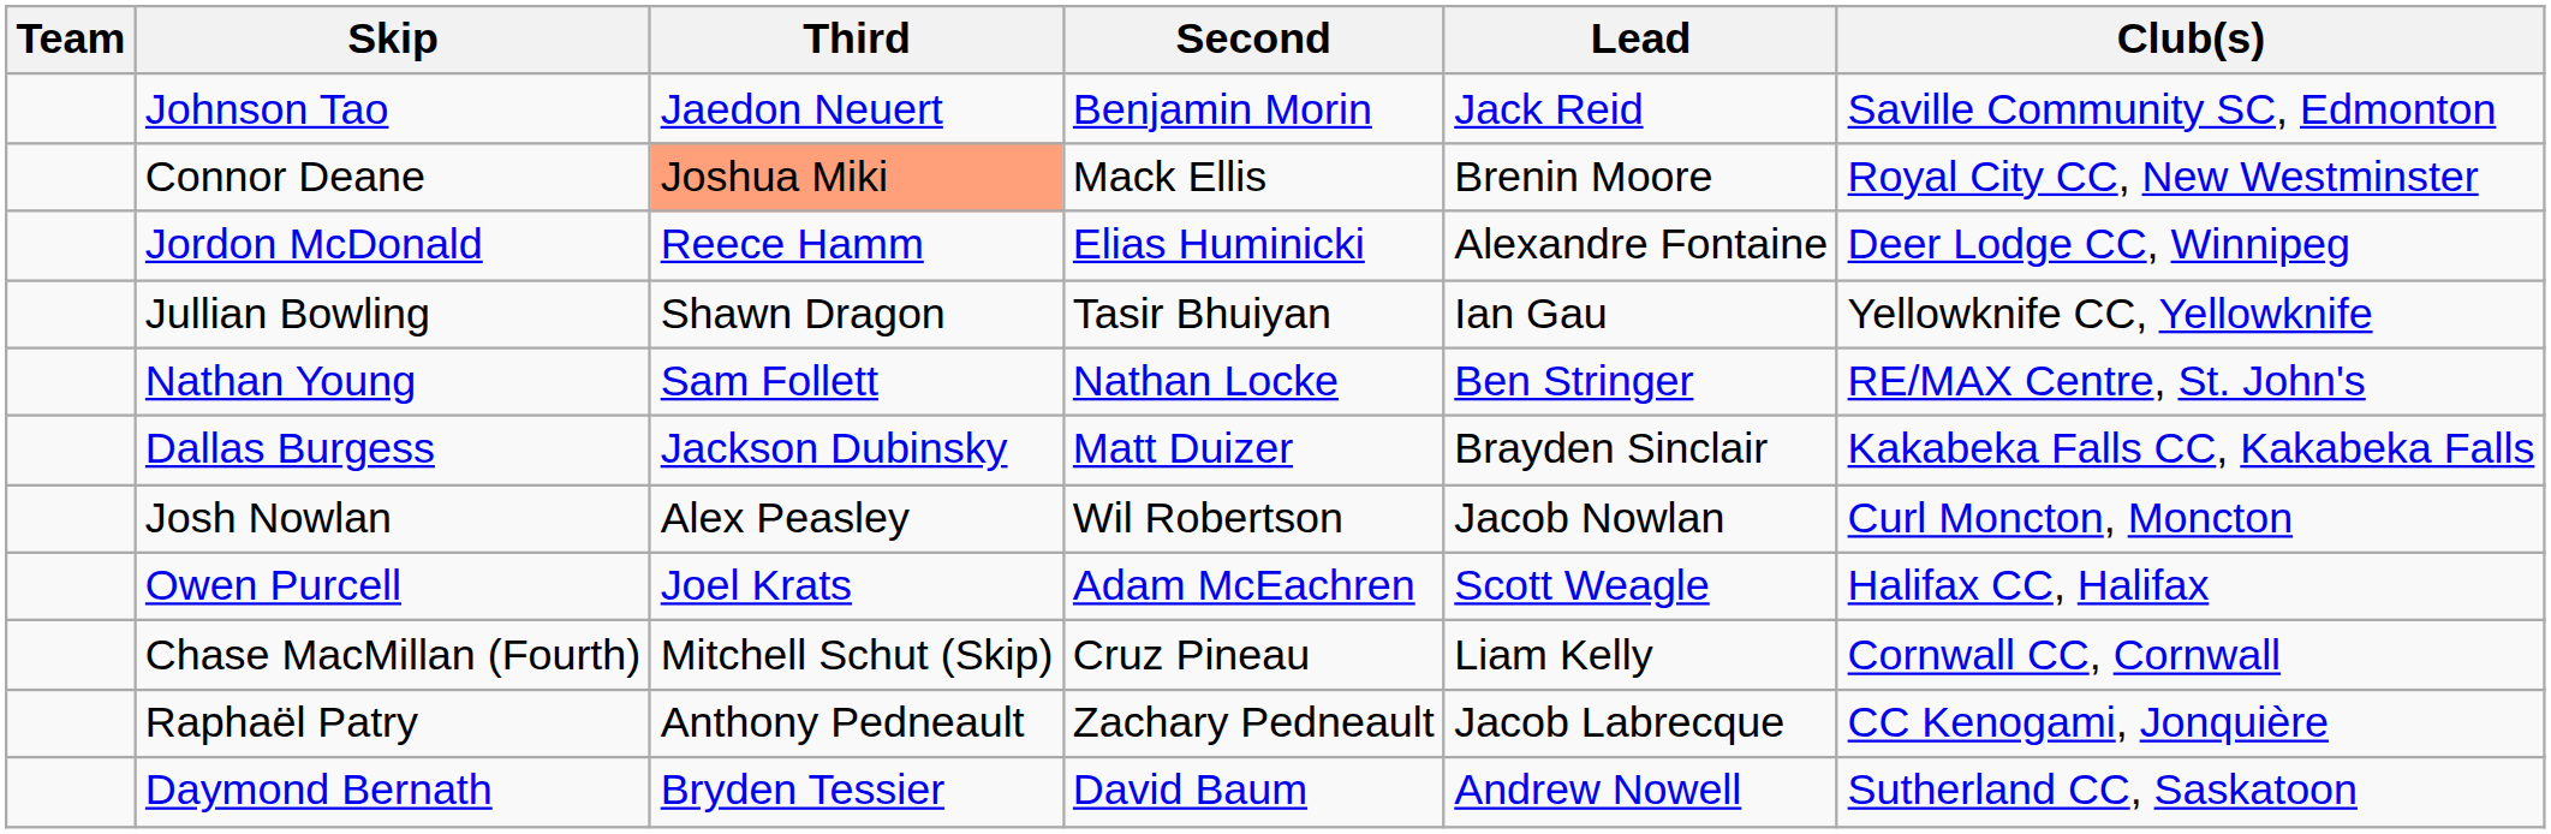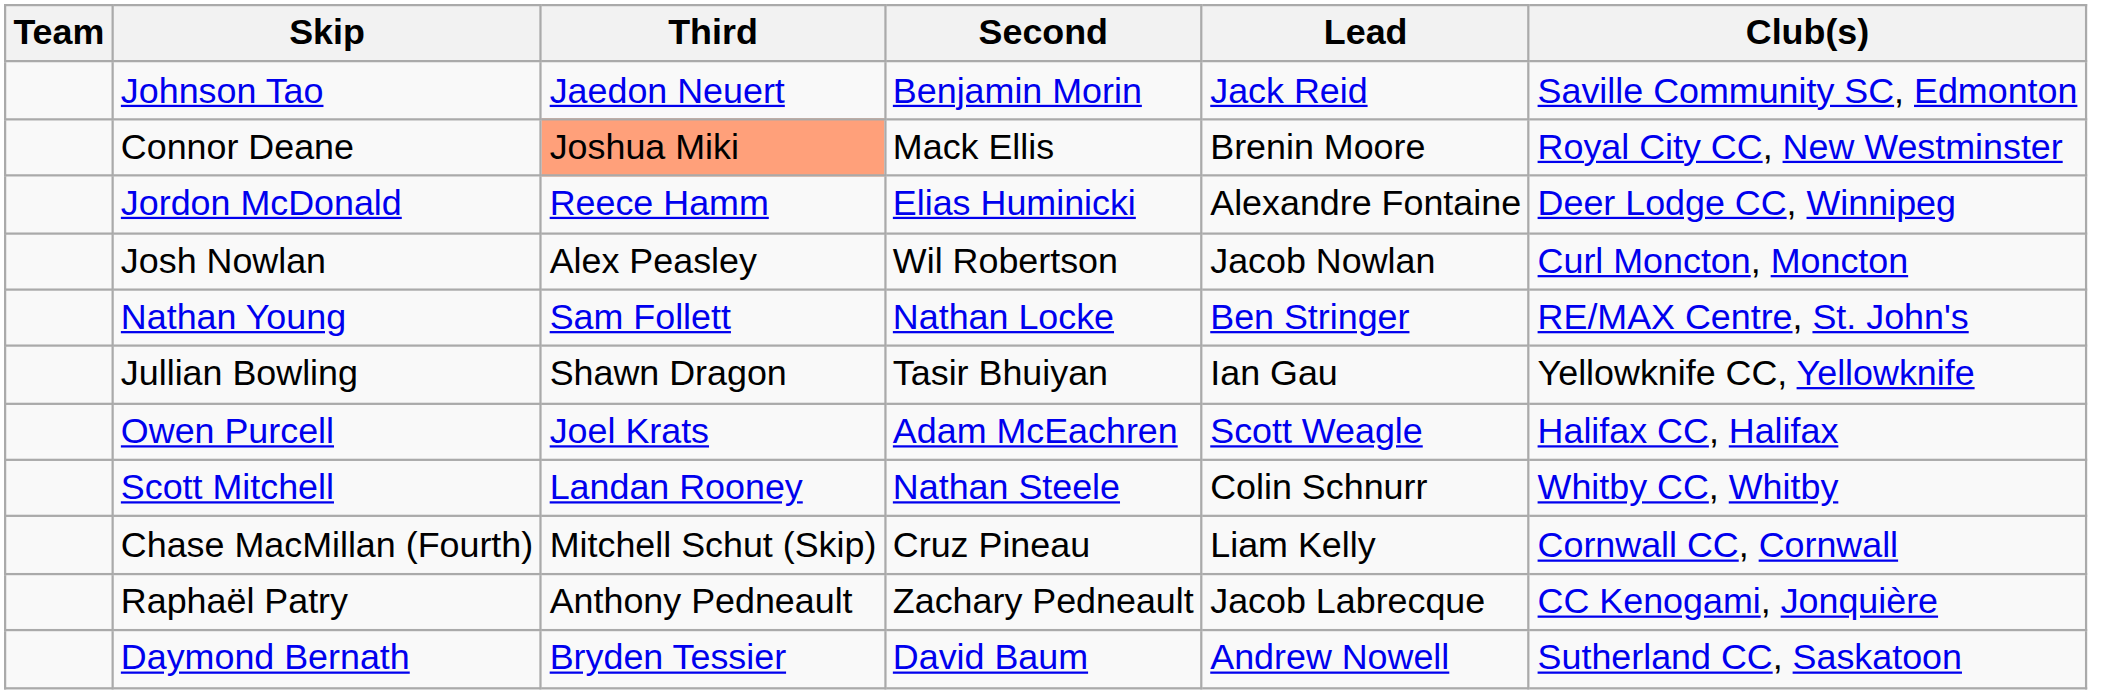rows swapped: Josh Nowlan <-> Jullian Bowling
- row: Dallas Burgess | Jackson Dubinsky | Matt Duizer | Brayden Sinclair | Kakabeka Falls CC, Kakabeka Falls
+ row: Scott Mitchell | Landan Rooney | Nathan Steele | Colin Schnurr | Whitby CC, Whitby
